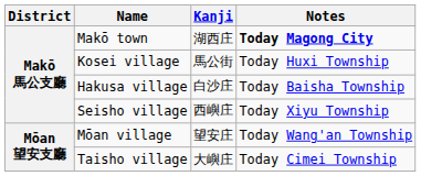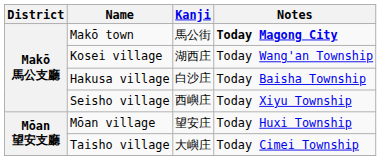Makō town | Kanji: 湖西庄 -> 馬公街
Kosei village | Kanji: 馬公街 -> 湖西庄
Kosei village | Notes: Today Huxi Township -> Today Wang'an Township
Mōan village | Notes: Today Wang'an Township -> Today Huxi Township
